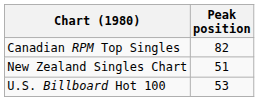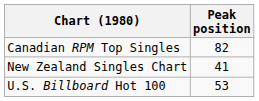New Zealand Singles Chart | Peak position: 51 -> 41
